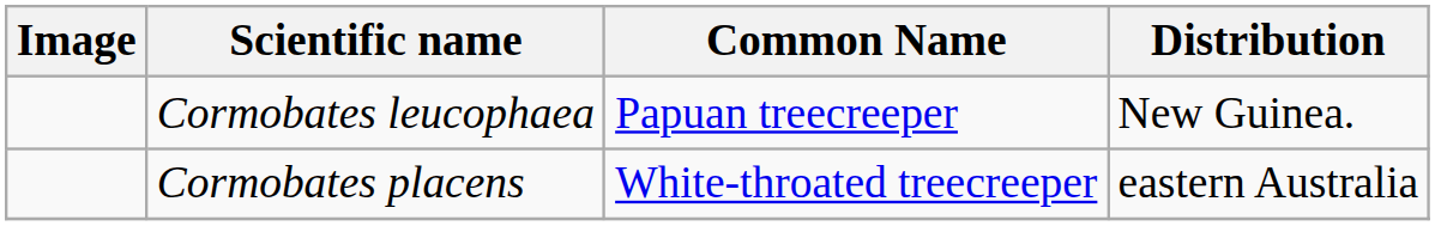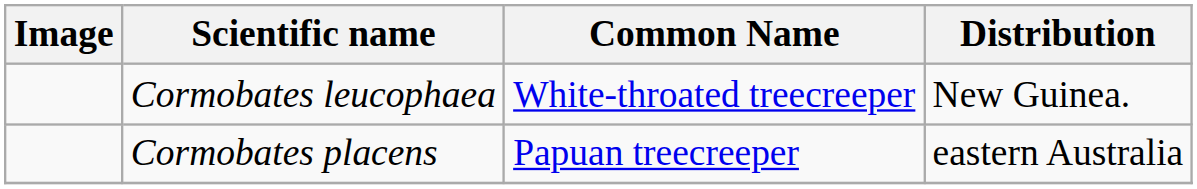Cormobates leucophaea | Common Name: Papuan treecreeper -> White-throated treecreeper
Cormobates placens | Common Name: White-throated treecreeper -> Papuan treecreeper
